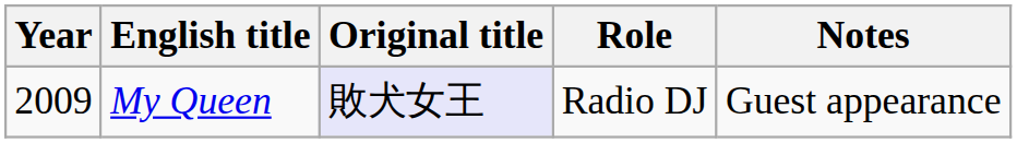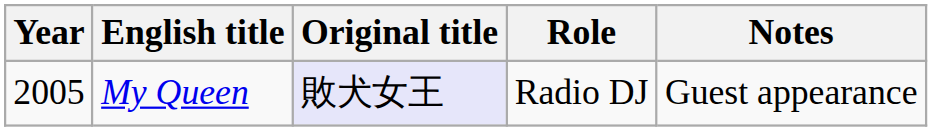My Queen | Year: 2009 -> 2005
